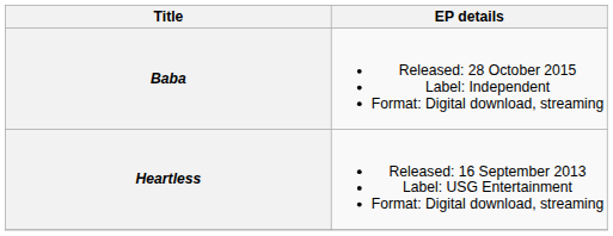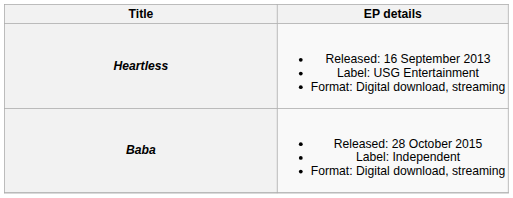rows swapped: Heartless <-> Baba
